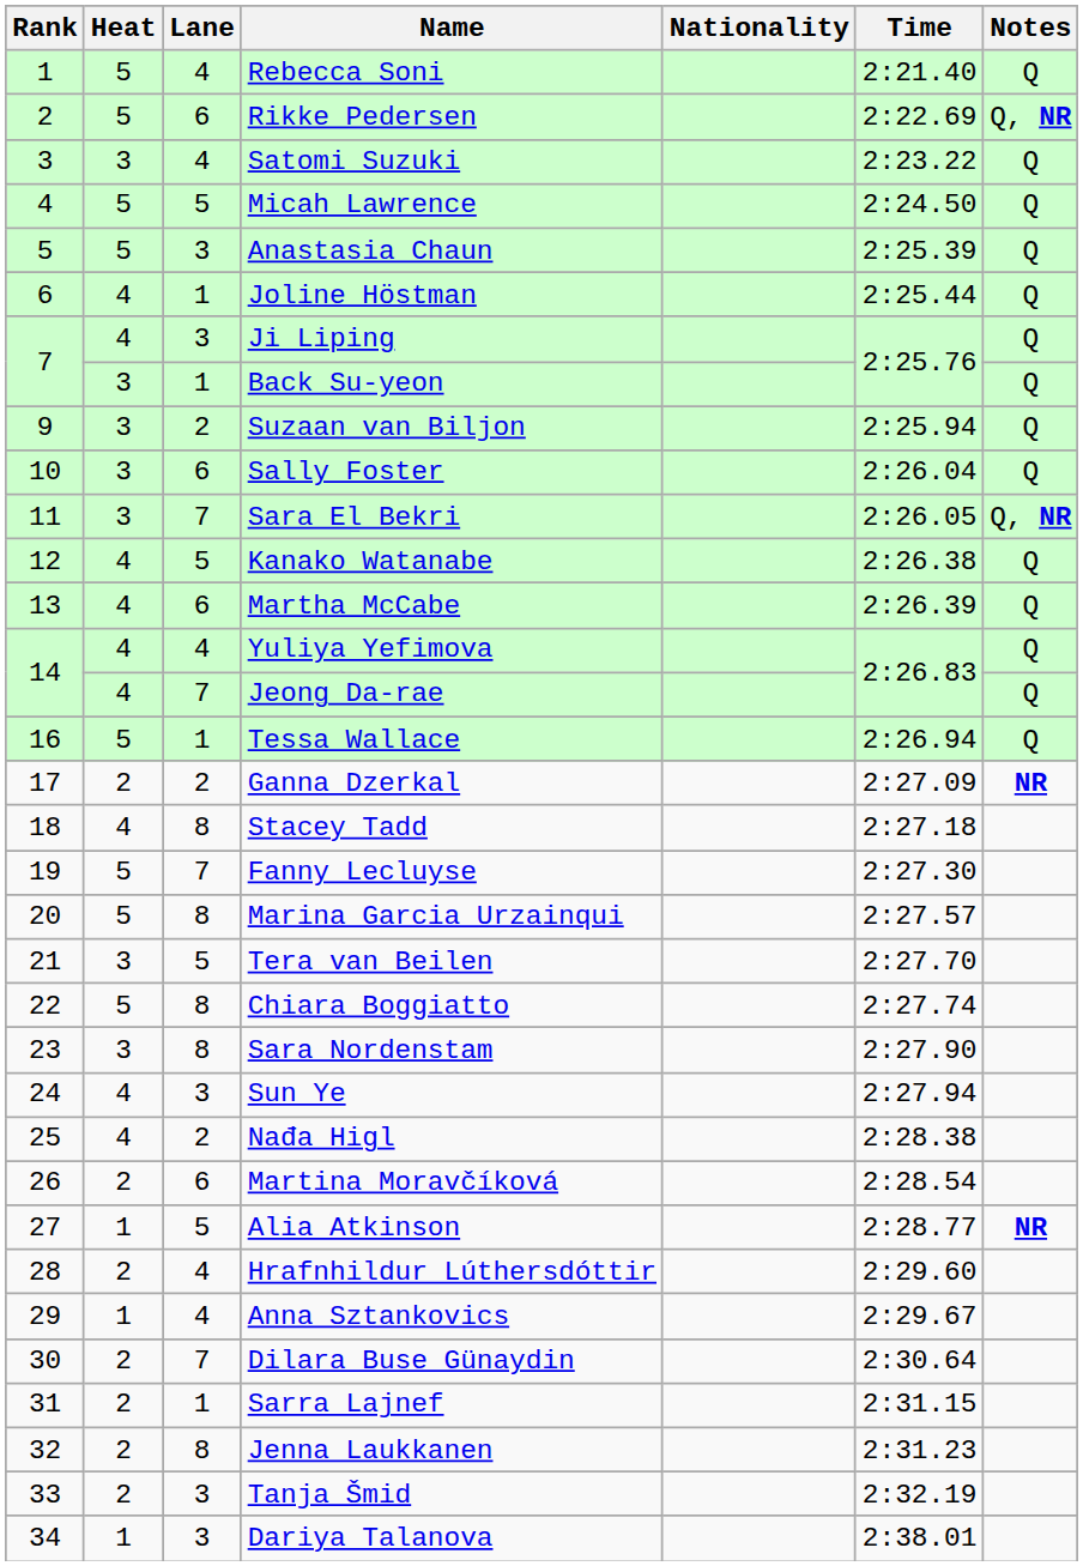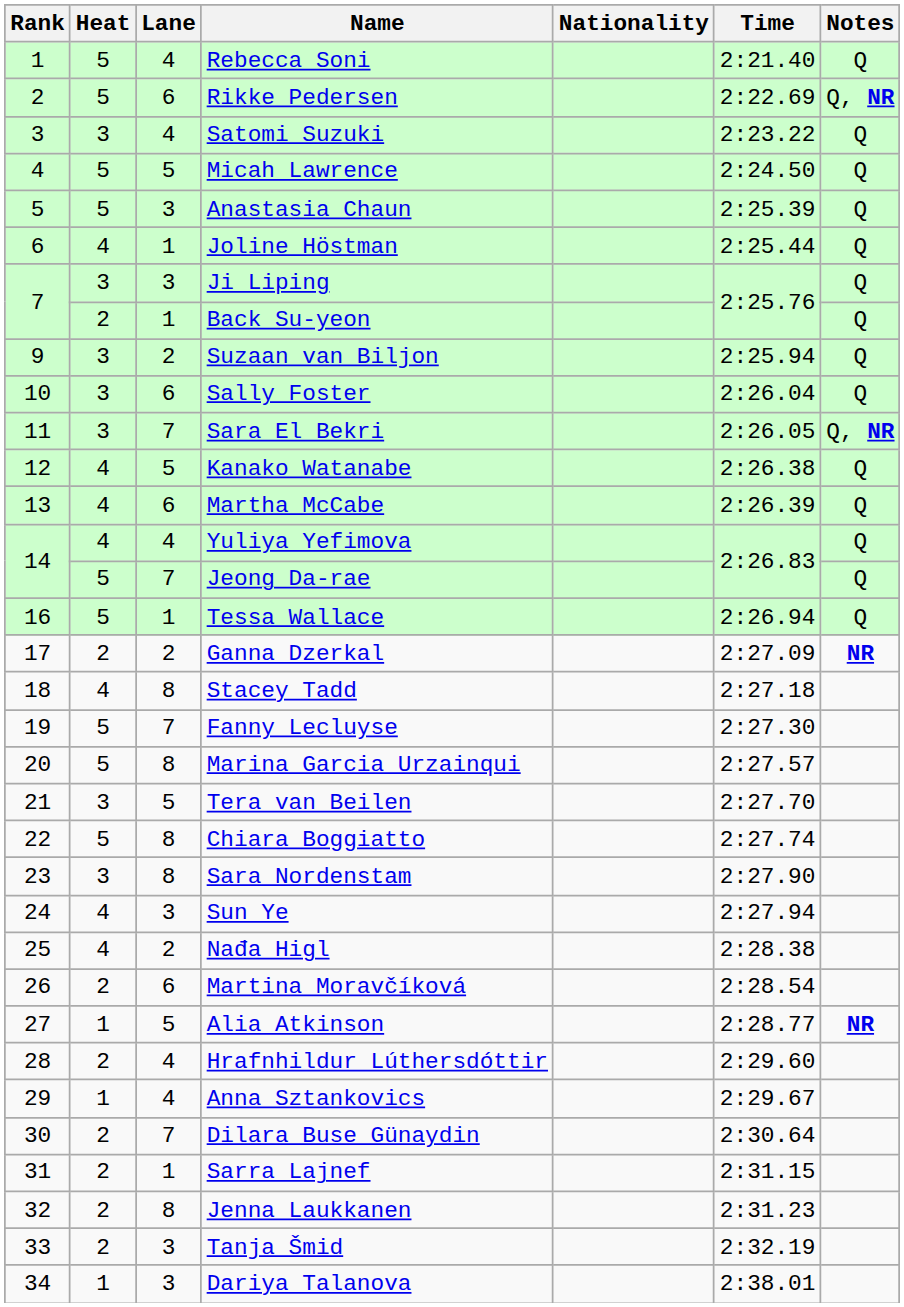Ji Liping | Heat: 4 -> 3
Back Su-yeon | Heat: 3 -> 2
Jeong Da-rae | Heat: 4 -> 5
